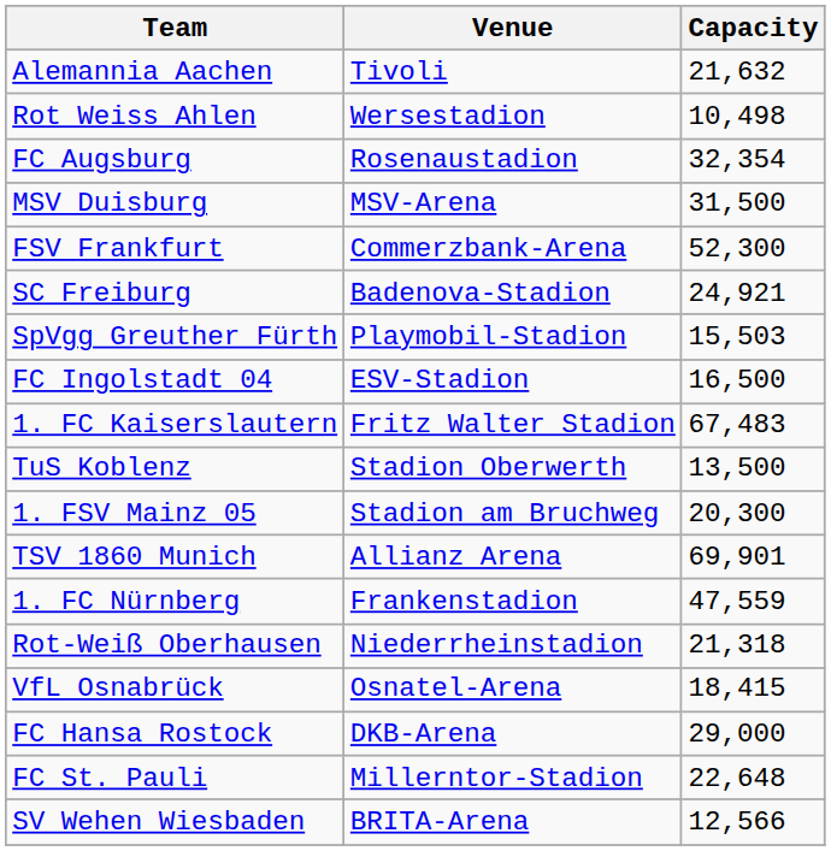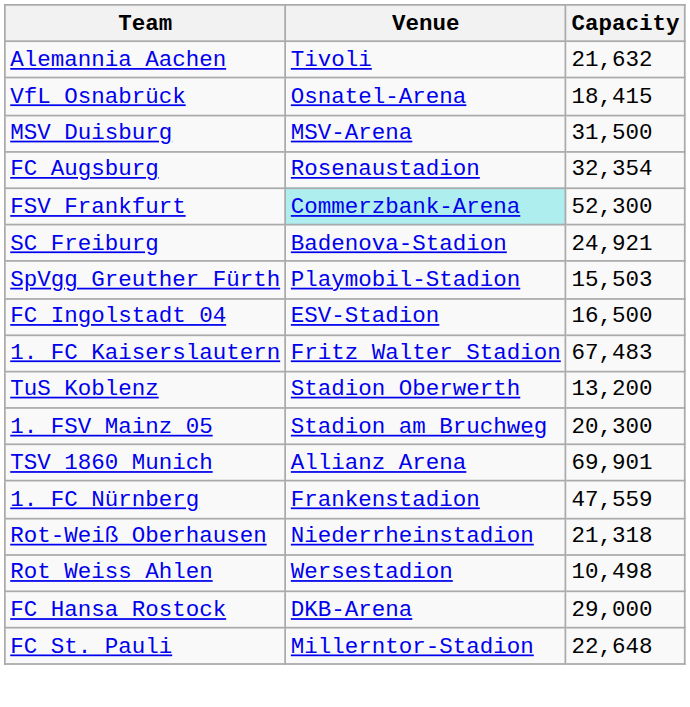rows swapped: Rot Weiss Ahlen <-> VfL Osnabrück
rows swapped: FC Augsburg <-> MSV Duisburg
FSV Frankfurt | Venue: no background -> paleturquoise background
TuS Koblenz | Capacity: 13,500 -> 13,200
- row: SV Wehen Wiesbaden | BRITA-Arena | 12,566
